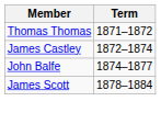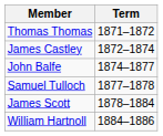+ row: Samuel Tulloch | 1877–1878
+ row: William Hartnoll | 1884–1886
